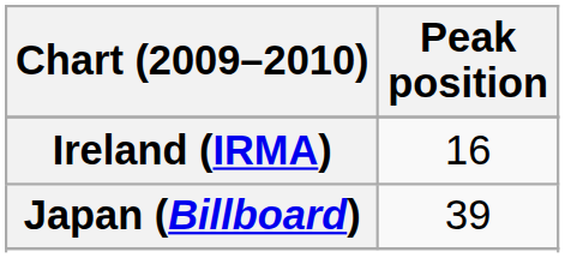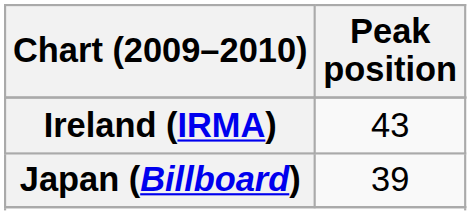Ireland (IRMA) | Peak position: 16 -> 43
